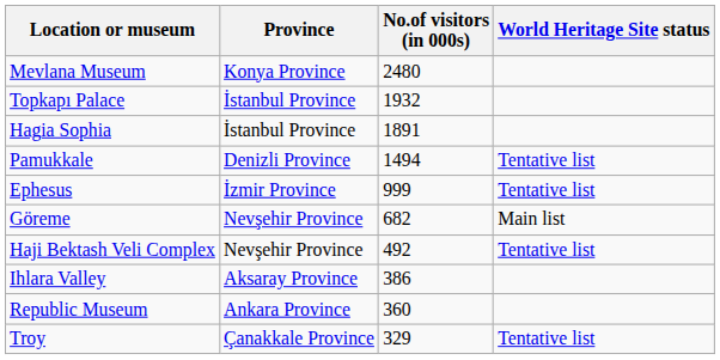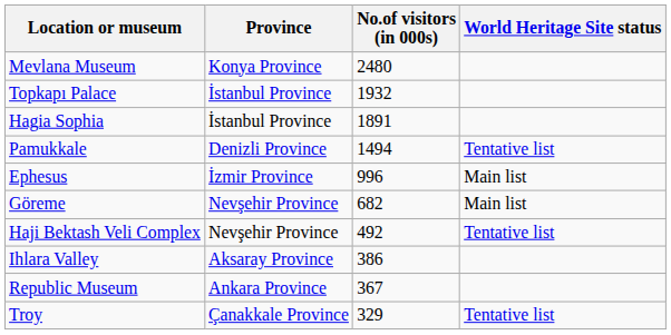Ephesus | No.of visitors (in 000s): 999 -> 996
Ephesus | World Heritage Site status: Tentative list -> Main list
Republic Museum | No.of visitors (in 000s): 360 -> 367
